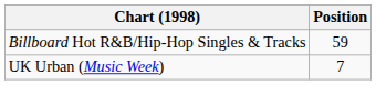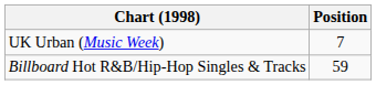rows swapped: UK Urban (Music Week) <-> Billboard Hot R&B/Hip-Hop Singles & Tracks
